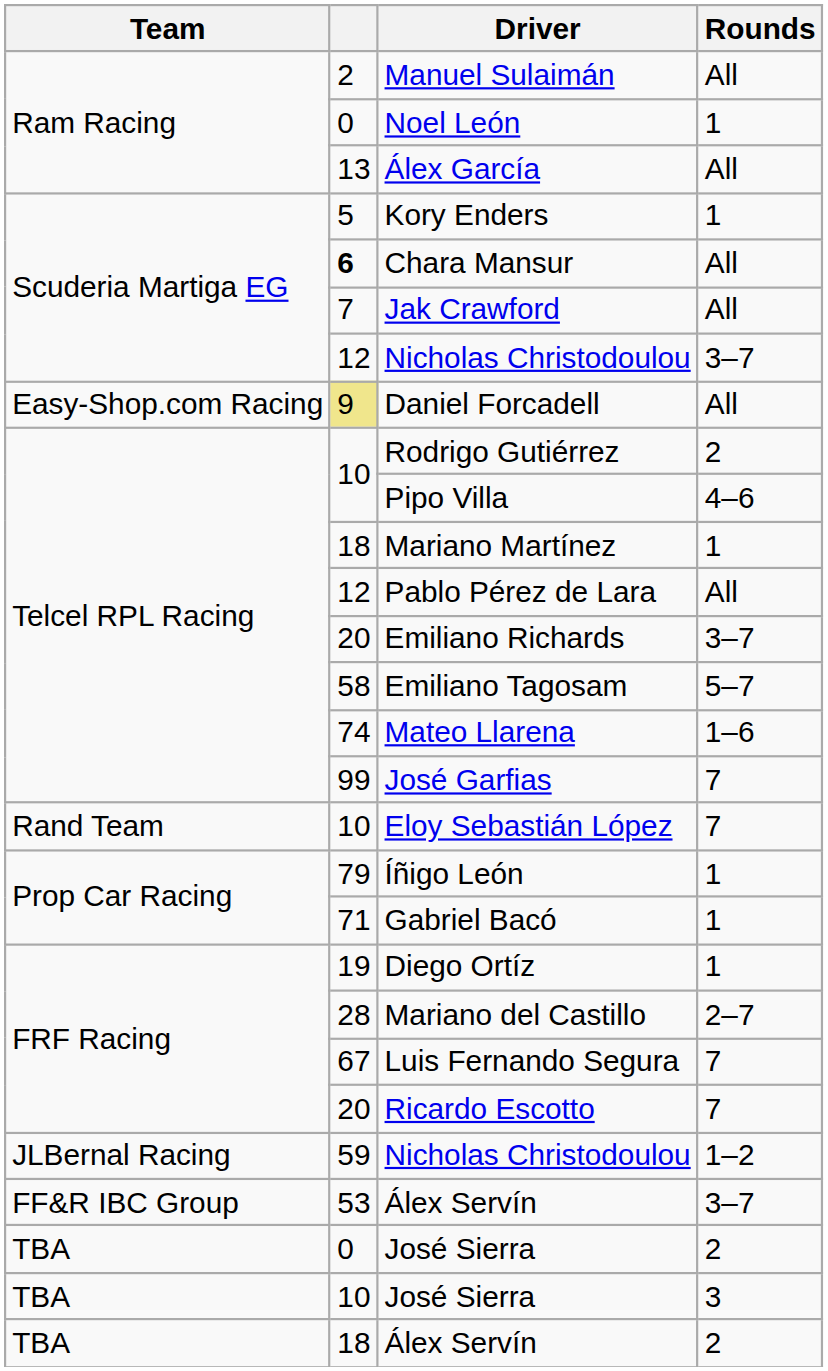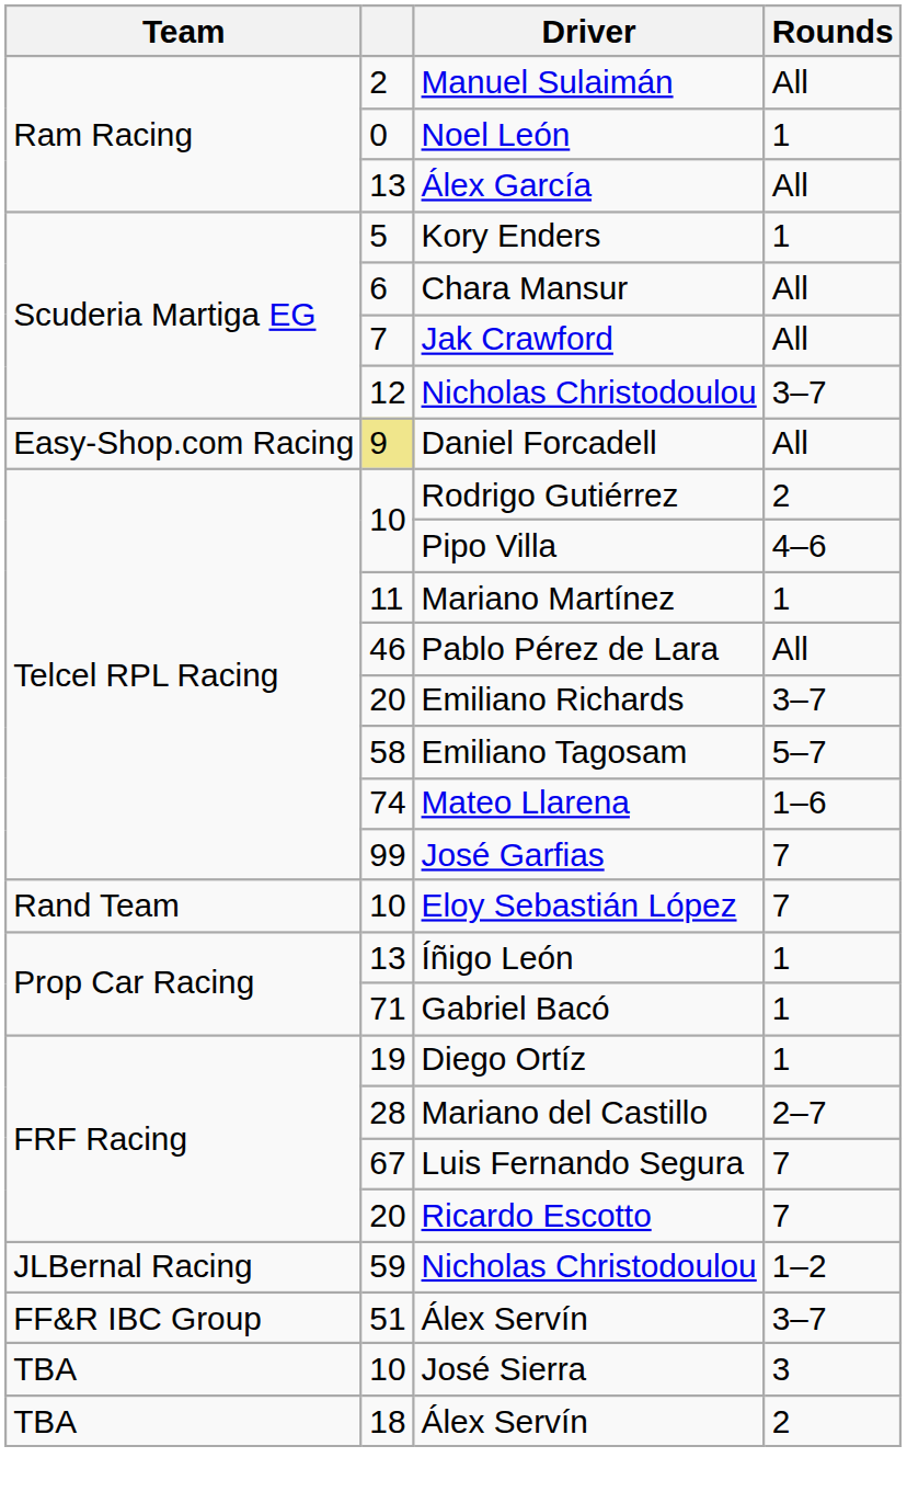Chara Mansur | column 2: bold -> normal
Mariano Martínez | column 2: 18 -> 11
Pablo Pérez de Lara | column 2: 12 -> 46
Íñigo León | column 2: 79 -> 13
Álex Servín / 3–7 | column 2: 53 -> 51
- row: TBA | 0 | José Sierra | 2
